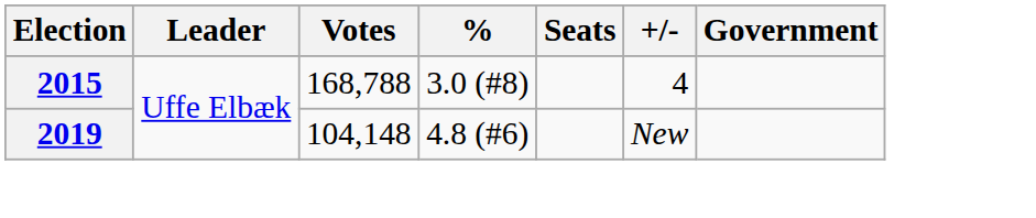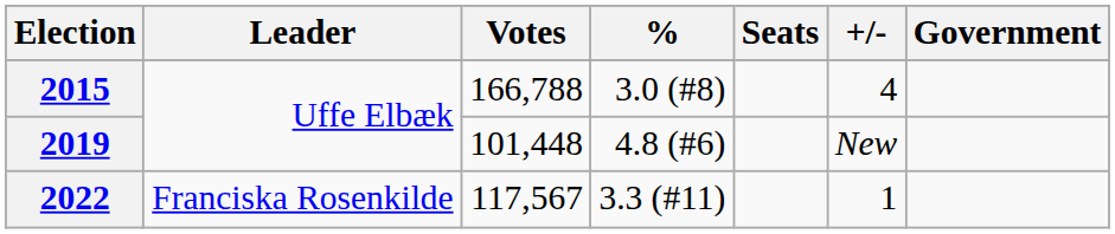2015 | Votes: 168,788 -> 166,788
2019 | Votes: 104,148 -> 101,448
+ row: 2022 | Franciska Rosenkilde | 117,567 | 3.3 (#11) | 1
